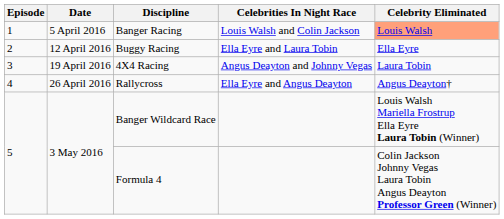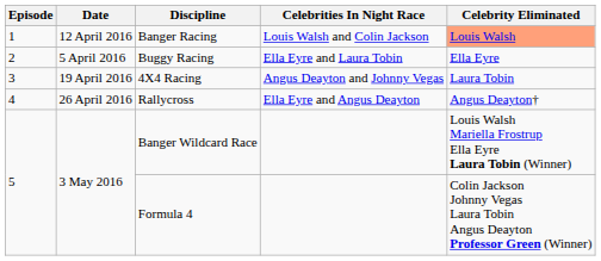Banger Racing | Date: 5 April 2016 -> 12 April 2016
Buggy Racing | Date: 12 April 2016 -> 5 April 2016
